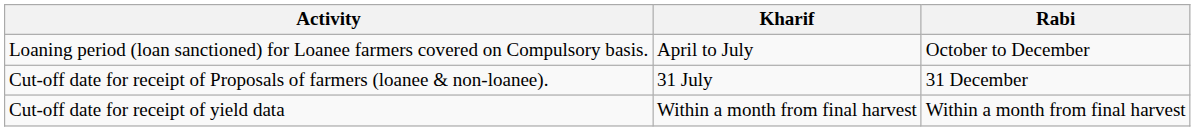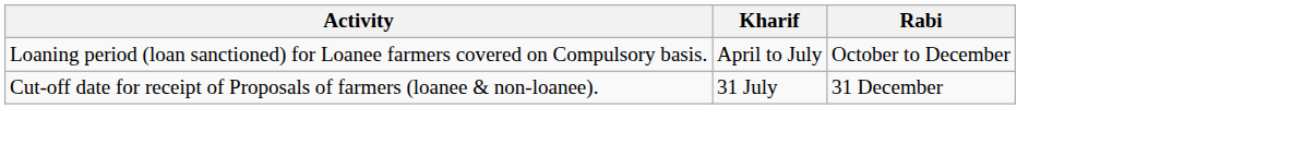- row: Cut-off date for receipt of yield data | Within a month from final harvest | Within a month from final harvest
